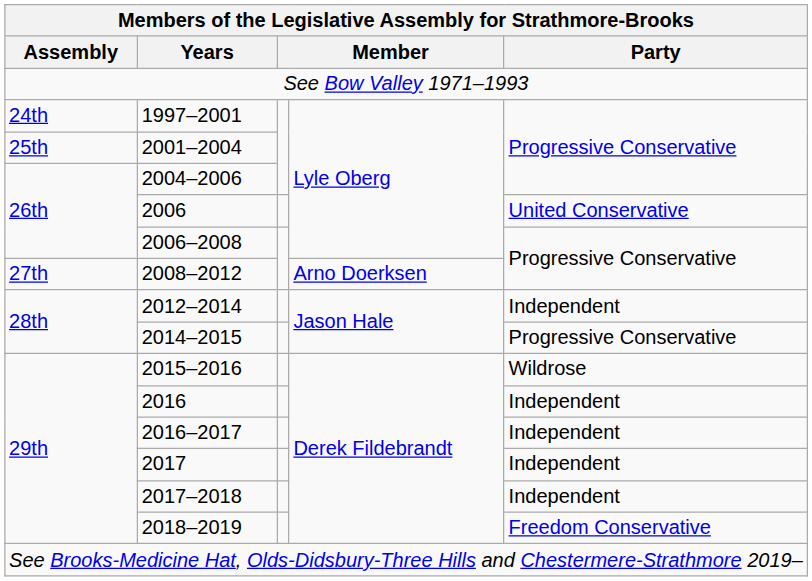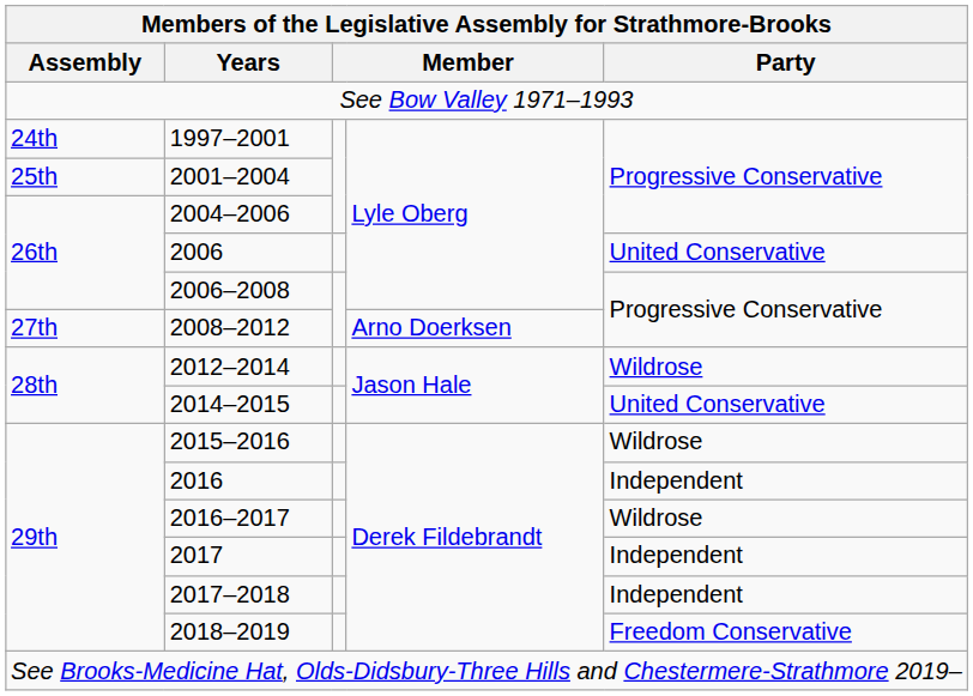2012–2014 | Party: Independent -> Wildrose
2014–2015 | Party: Progressive Conservative -> United Conservative
2016–2017 | Party: Independent -> Wildrose
